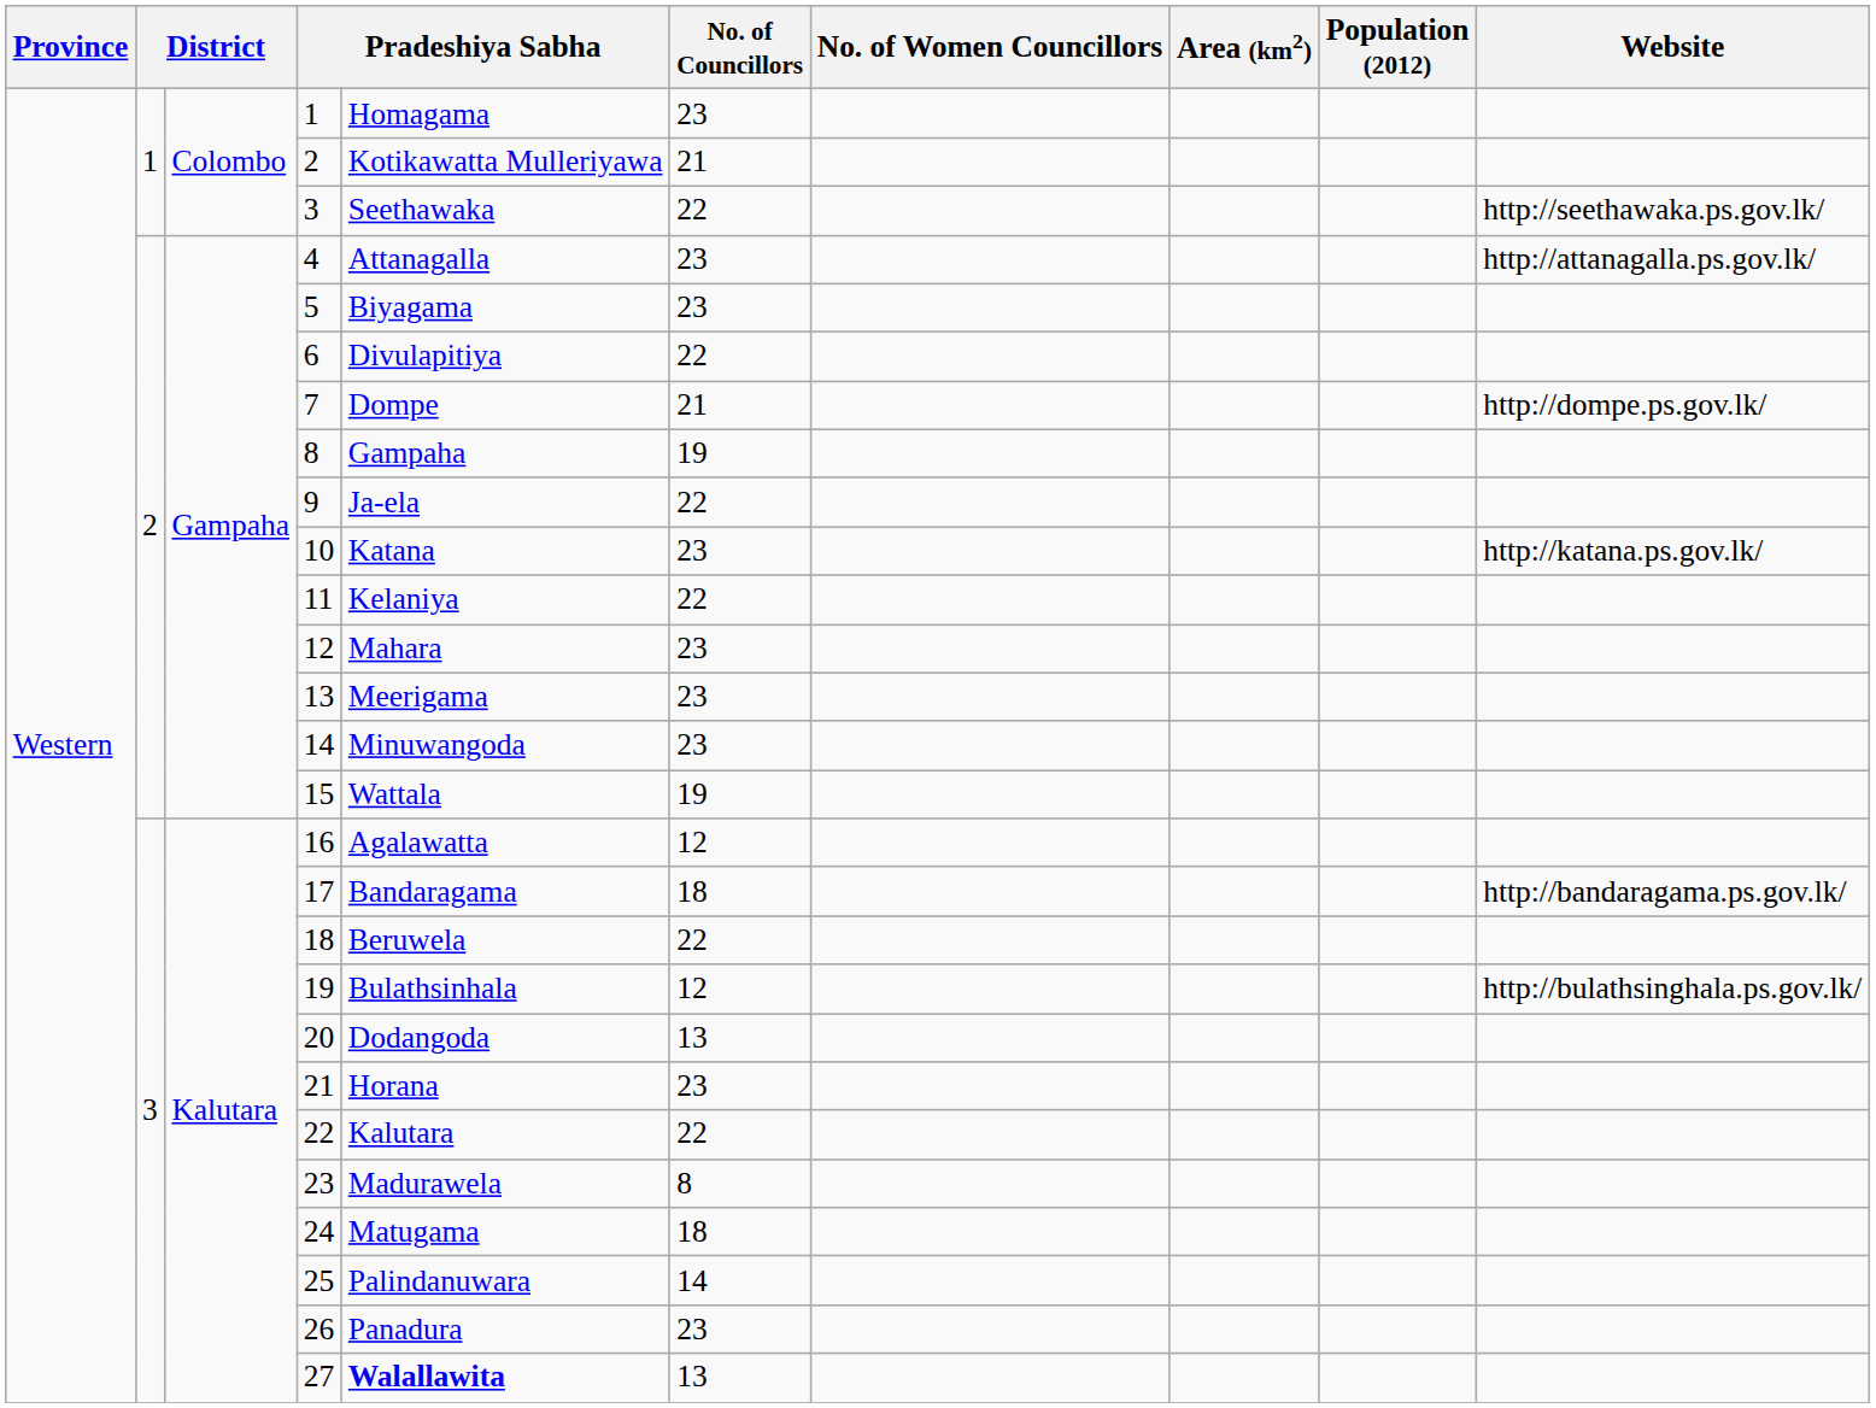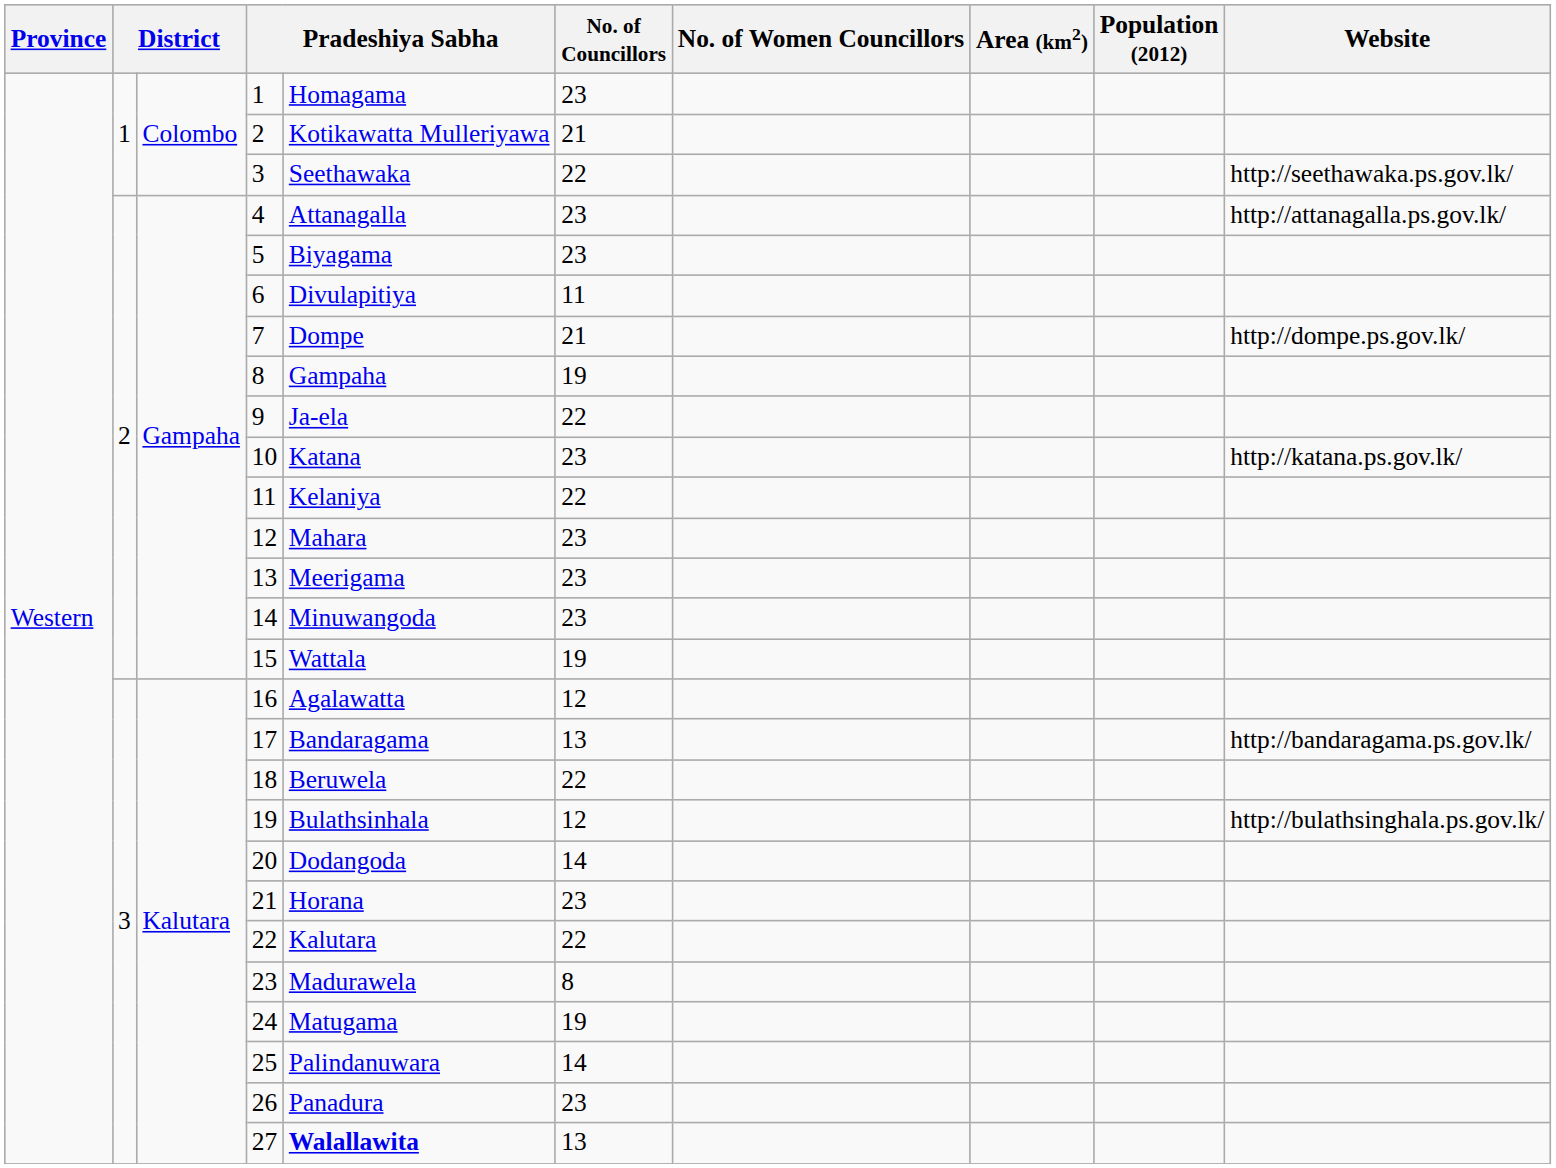6 | No. of Councillors: 22 -> 11
17 | No. of Councillors: 18 -> 13
20 | No. of Councillors: 13 -> 14
24 | No. of Councillors: 18 -> 19
